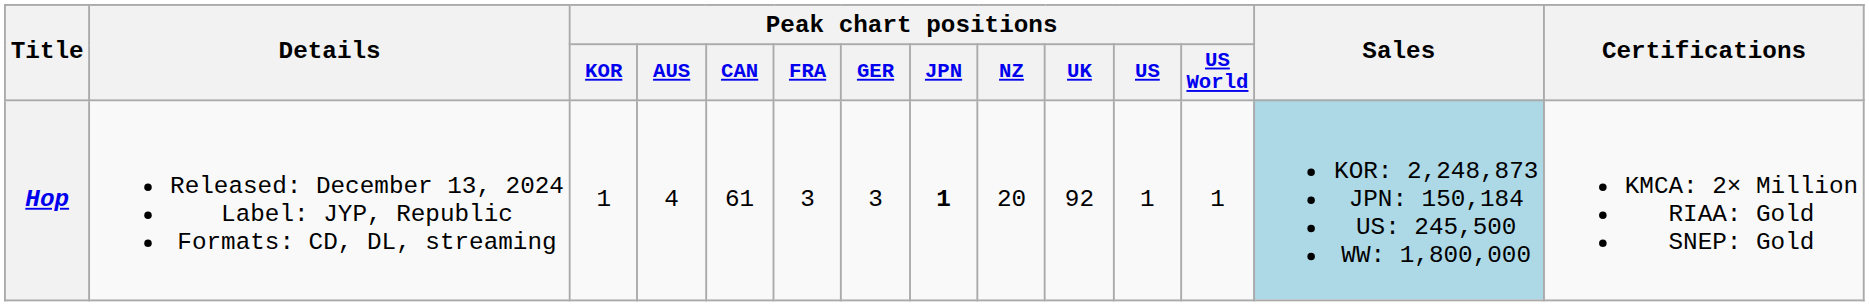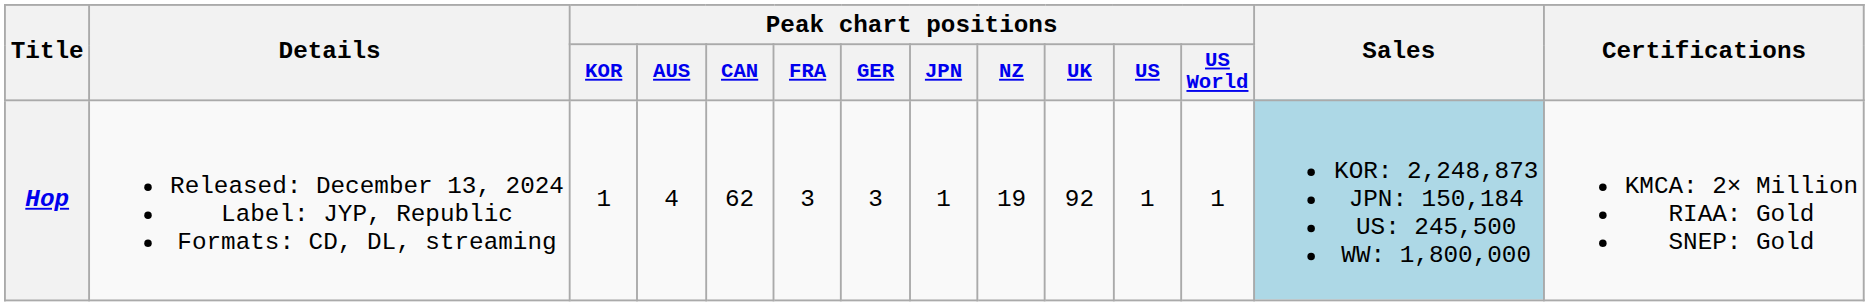Hop | Peak chart positions / CAN: 61 -> 62
Hop | Peak chart positions / JPN: bold -> normal
Hop | Peak chart positions / NZ: 20 -> 19
